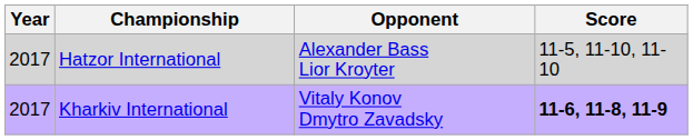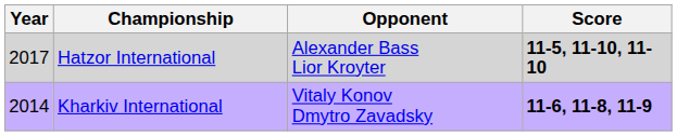Hatzor International | Score: normal -> bold
Kharkiv International | Year: 2017 -> 2014
